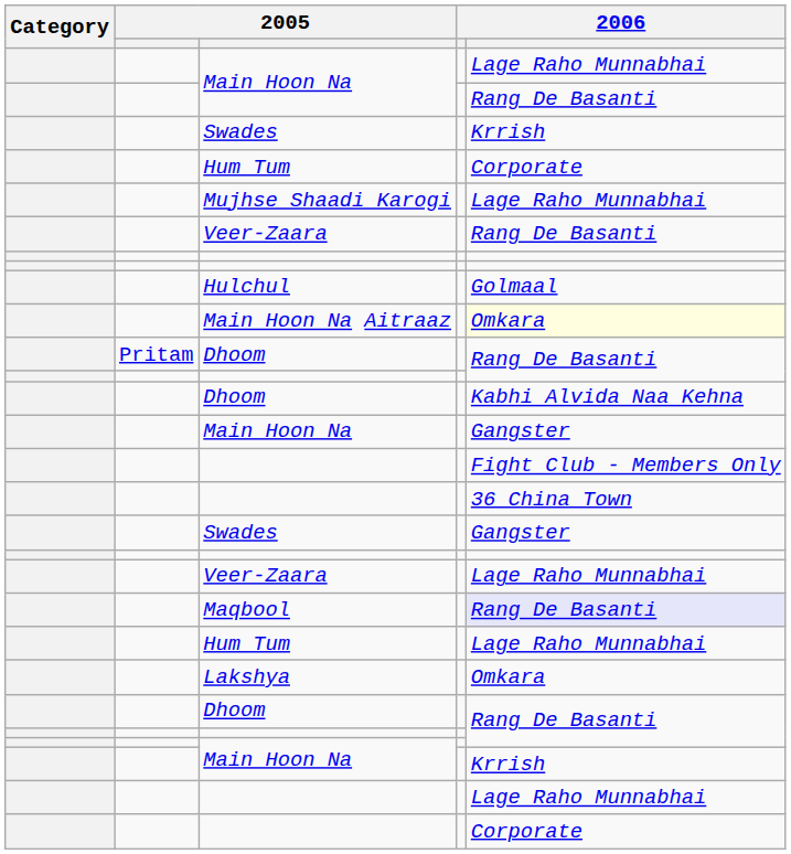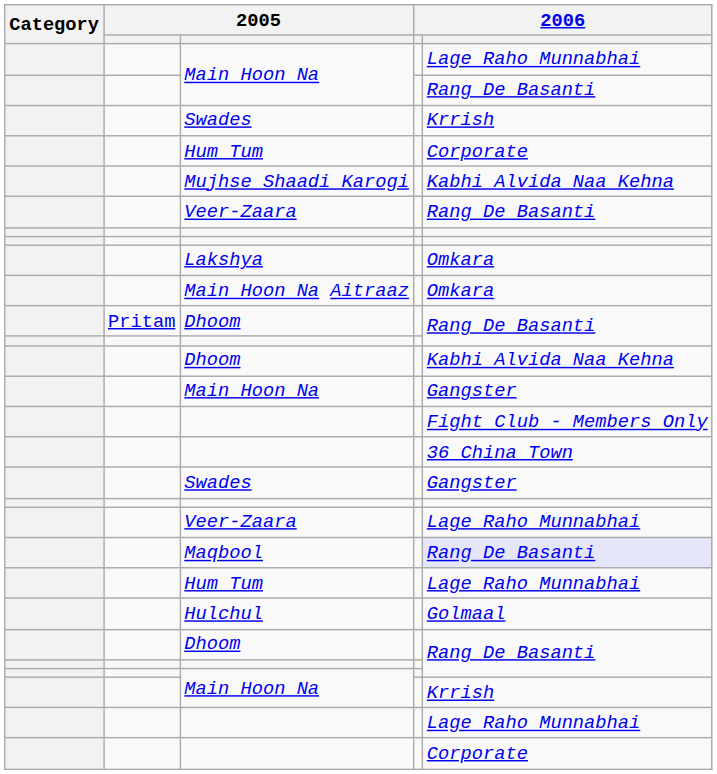Mujhse Shaadi Karogi | column 5: Lage Raho Munnabhai -> Kabhi Alvida Naa Kehna
rows swapped: Hulchul <-> Lakshya
Main Hoon Na Aitraaz | column 5: lightyellow background -> no background
